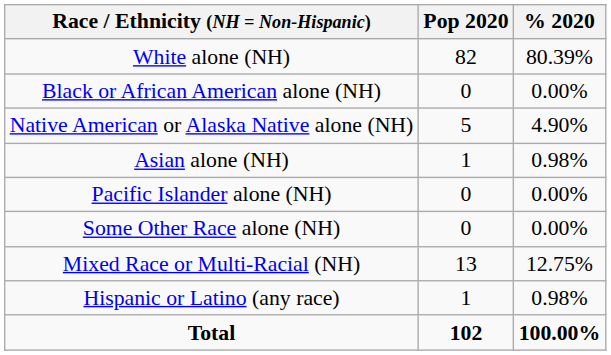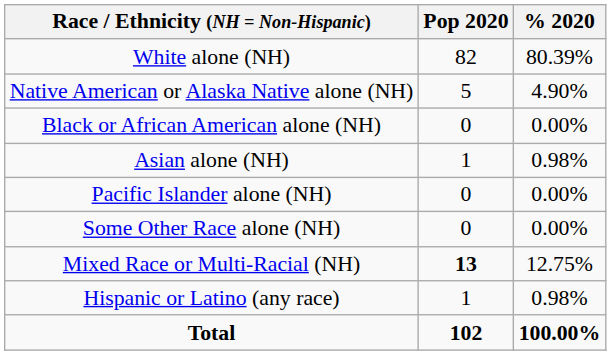rows swapped: Black or African American alone (NH) <-> Native American or Alaska Native alone (NH)
Mixed Race or Multi-Racial (NH) | Pop 2020: normal -> bold
